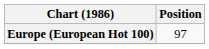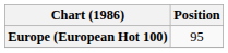Europe (European Hot 100) | Position: 97 -> 95
